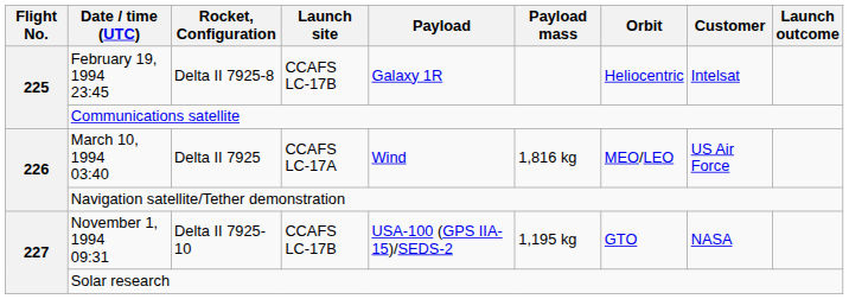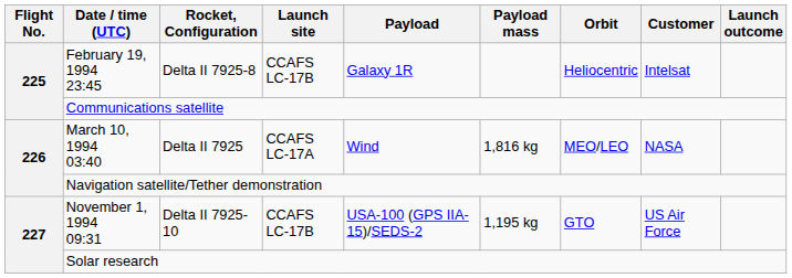March 10, 1994 03:40 | Customer: US Air Force -> NASA
November 1, 1994 09:31 | Customer: NASA -> US Air Force
